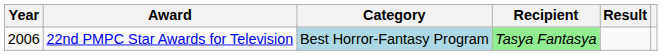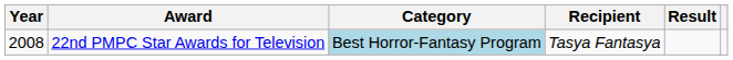22nd PMPC Star Awards for Television | Year: 2006 -> 2008
22nd PMPC Star Awards for Television | Recipient: lightgreen background -> no background
